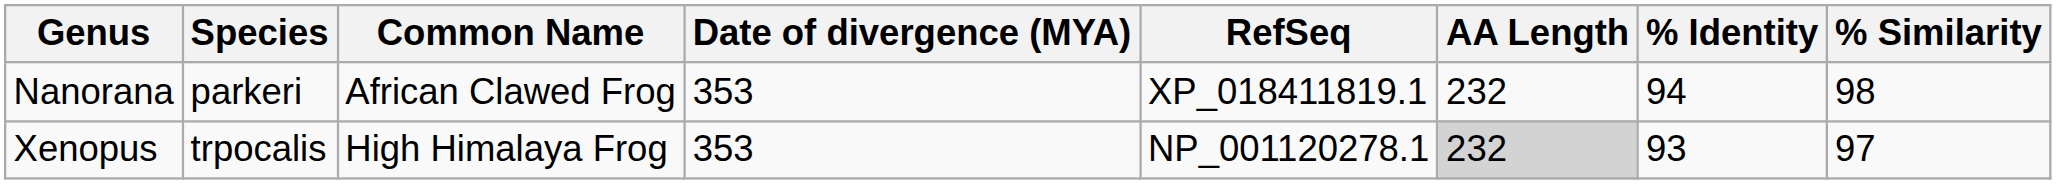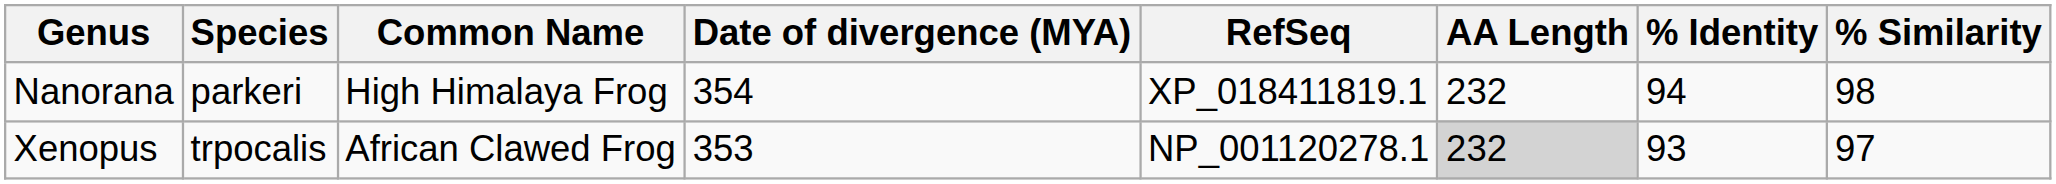Nanorana | Common Name: African Clawed Frog -> High Himalaya Frog
Nanorana | Date of divergence (MYA): 353 -> 354
Xenopus | Common Name: High Himalaya Frog -> African Clawed Frog
